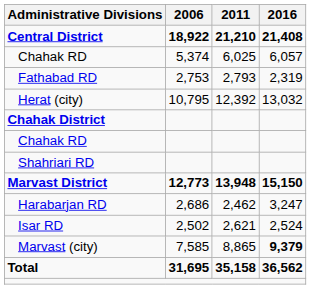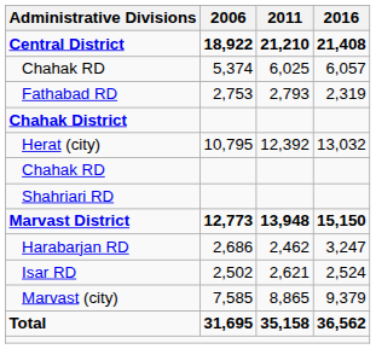rows swapped: Herat (city) <-> Chahak District
Marvast (city) | 2016: bold -> normal
